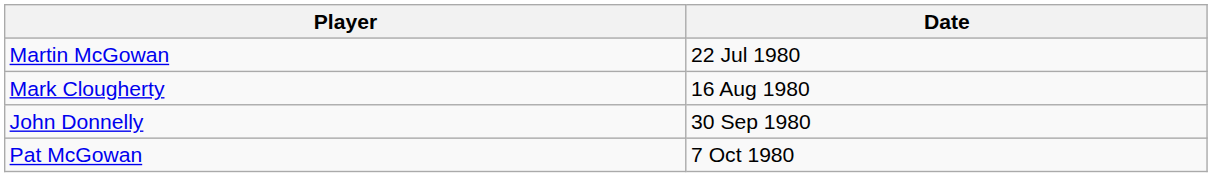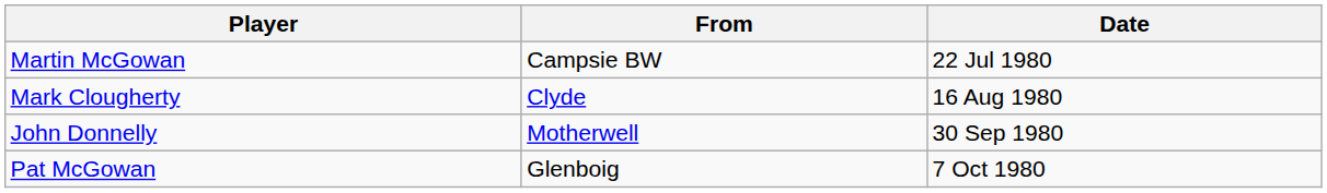+ column: From | Campsie BW | Clyde | Motherwell | Glenboig
